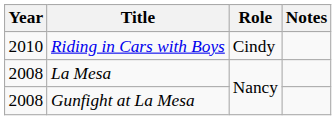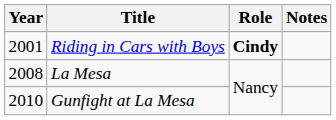Riding in Cars with Boys | Year: 2010 -> 2001
Riding in Cars with Boys | Role: normal -> bold
Gunfight at La Mesa | Year: 2008 -> 2010
